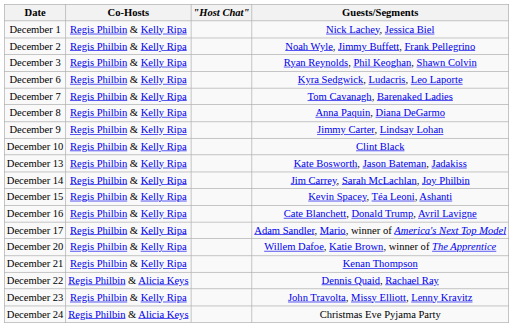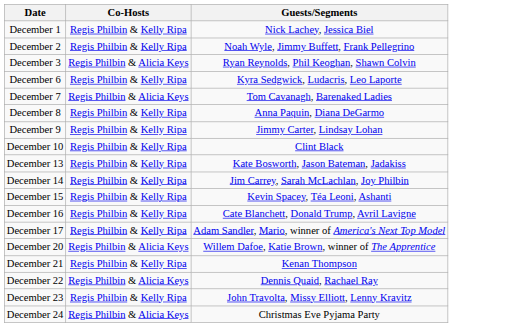- column: "Host Chat"
December 3 | Co-Hosts: Regis Philbin & Kelly Ripa -> Regis Philbin & Alicia Keys
December 7 | Co-Hosts: Regis Philbin & Kelly Ripa -> Regis Philbin & Alicia Keys
December 20 | Co-Hosts: Regis Philbin & Kelly Ripa -> Regis Philbin & Alicia Keys
